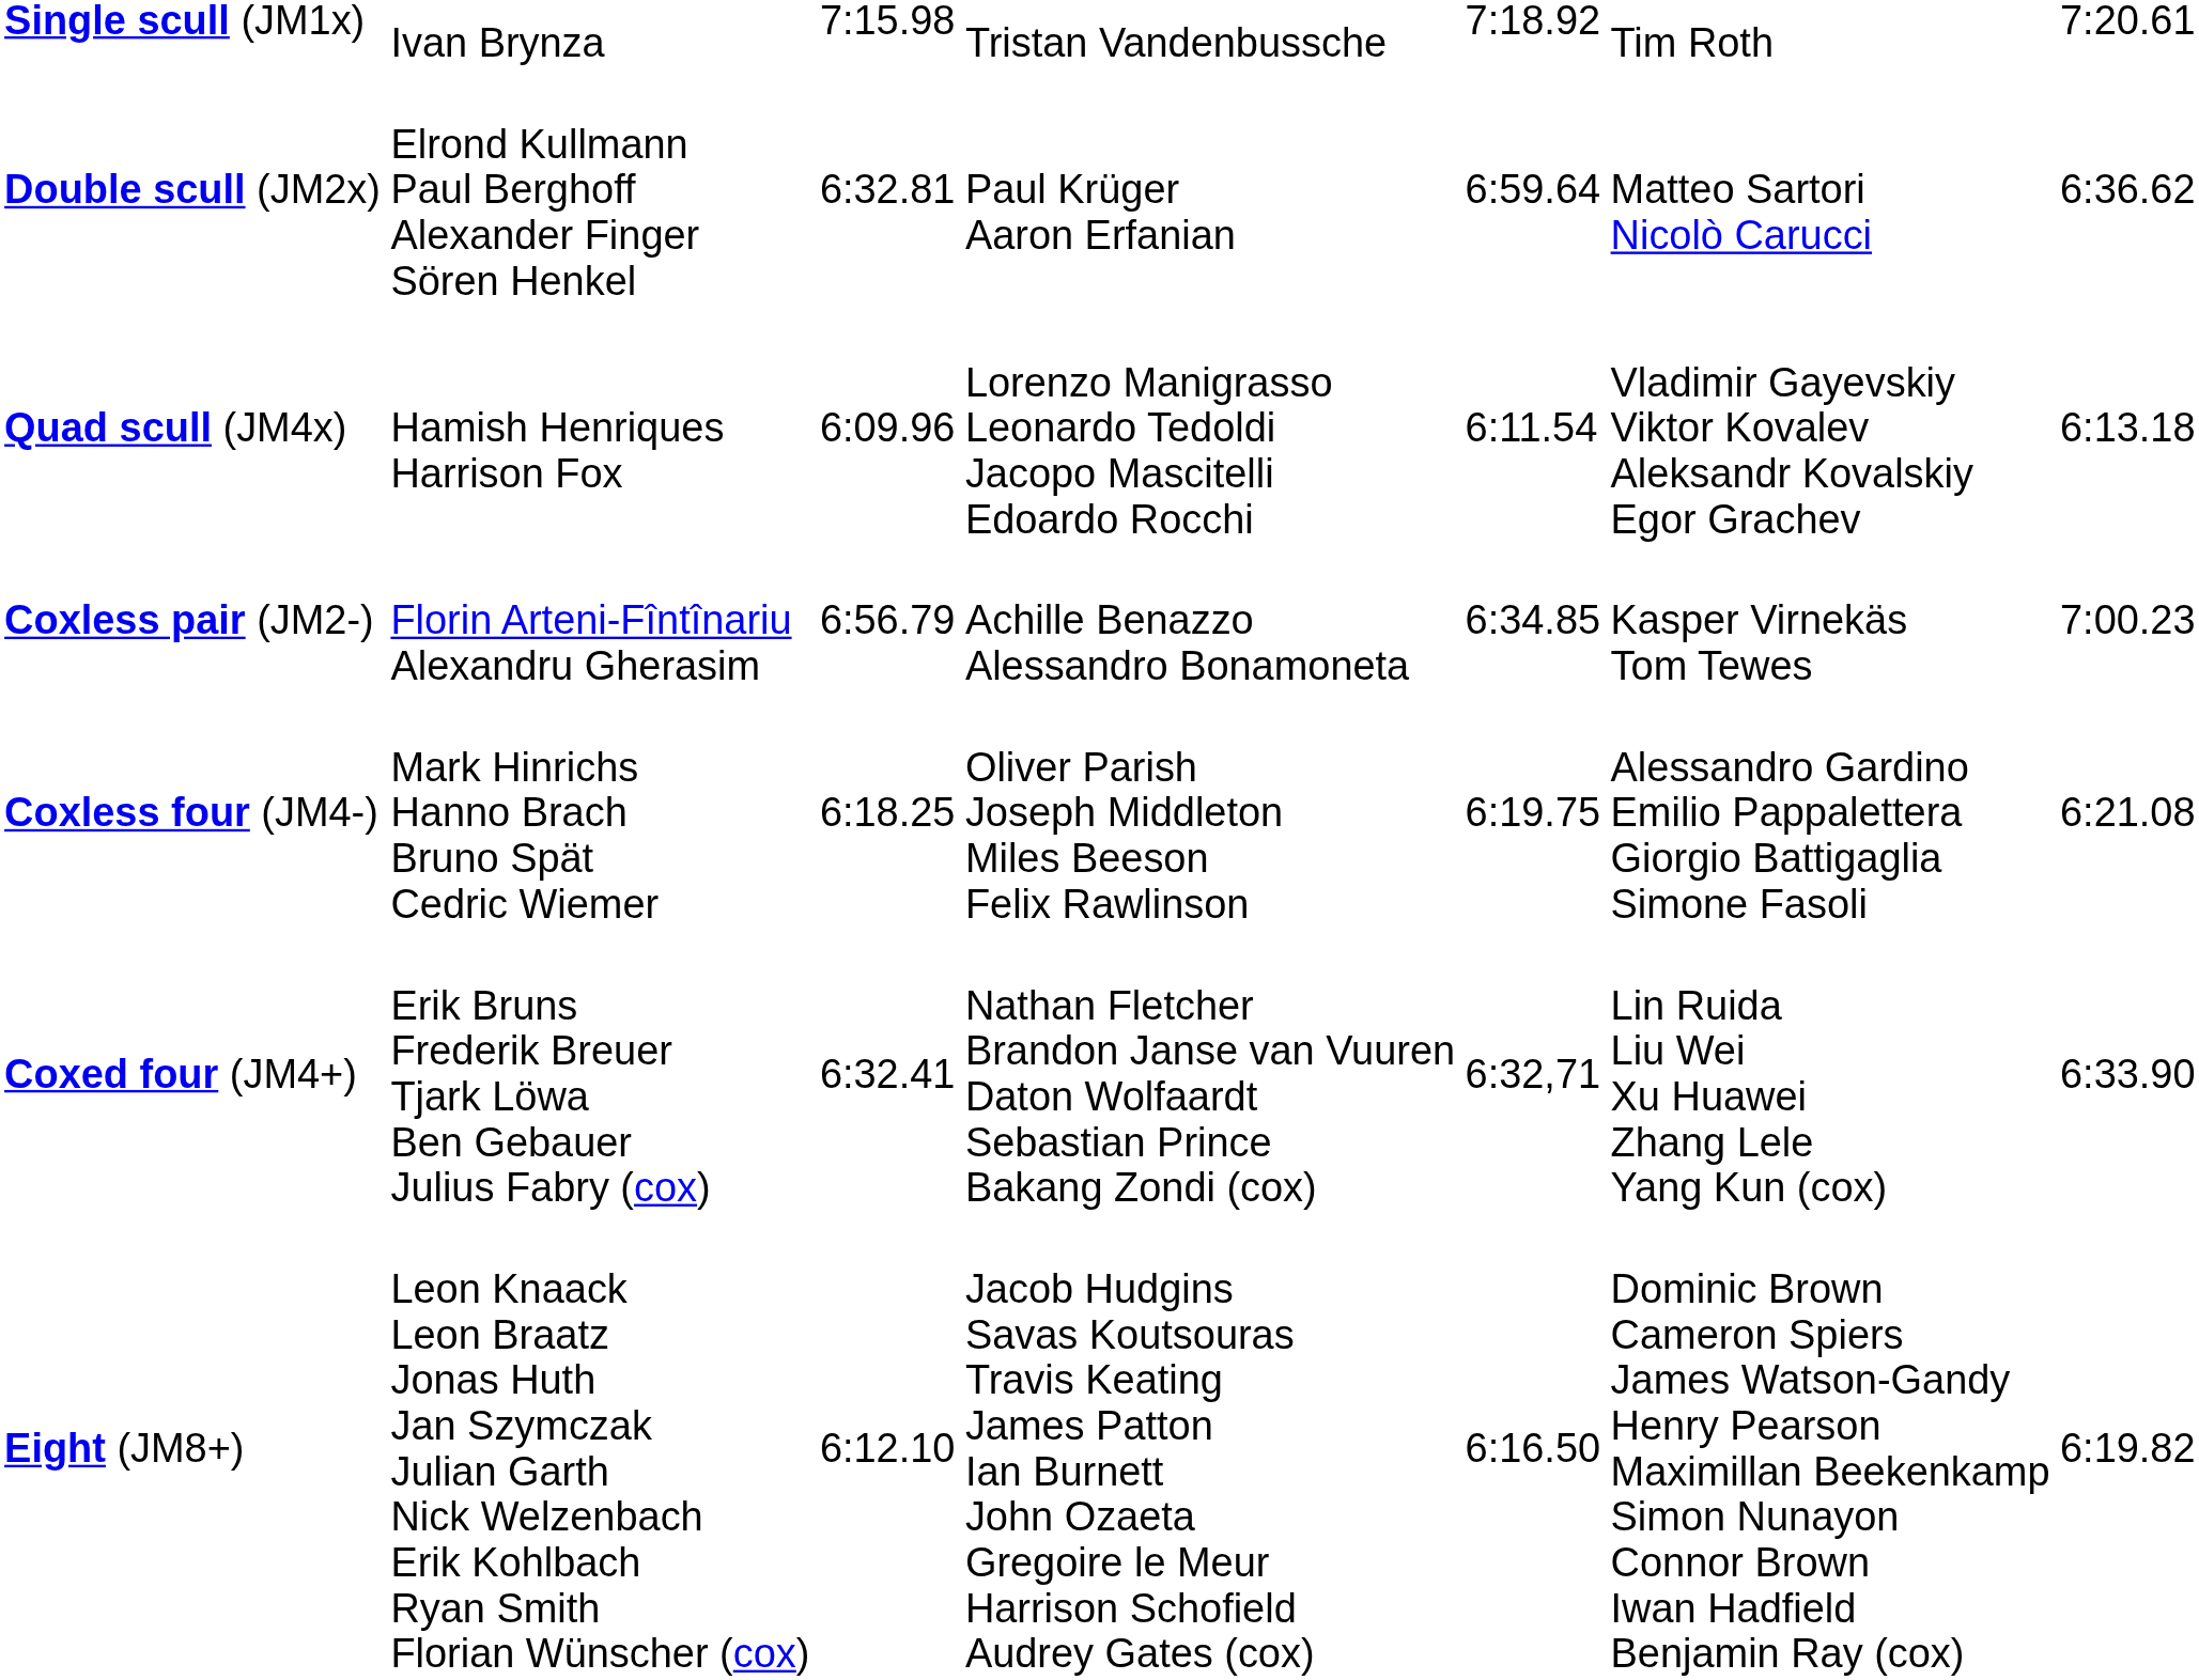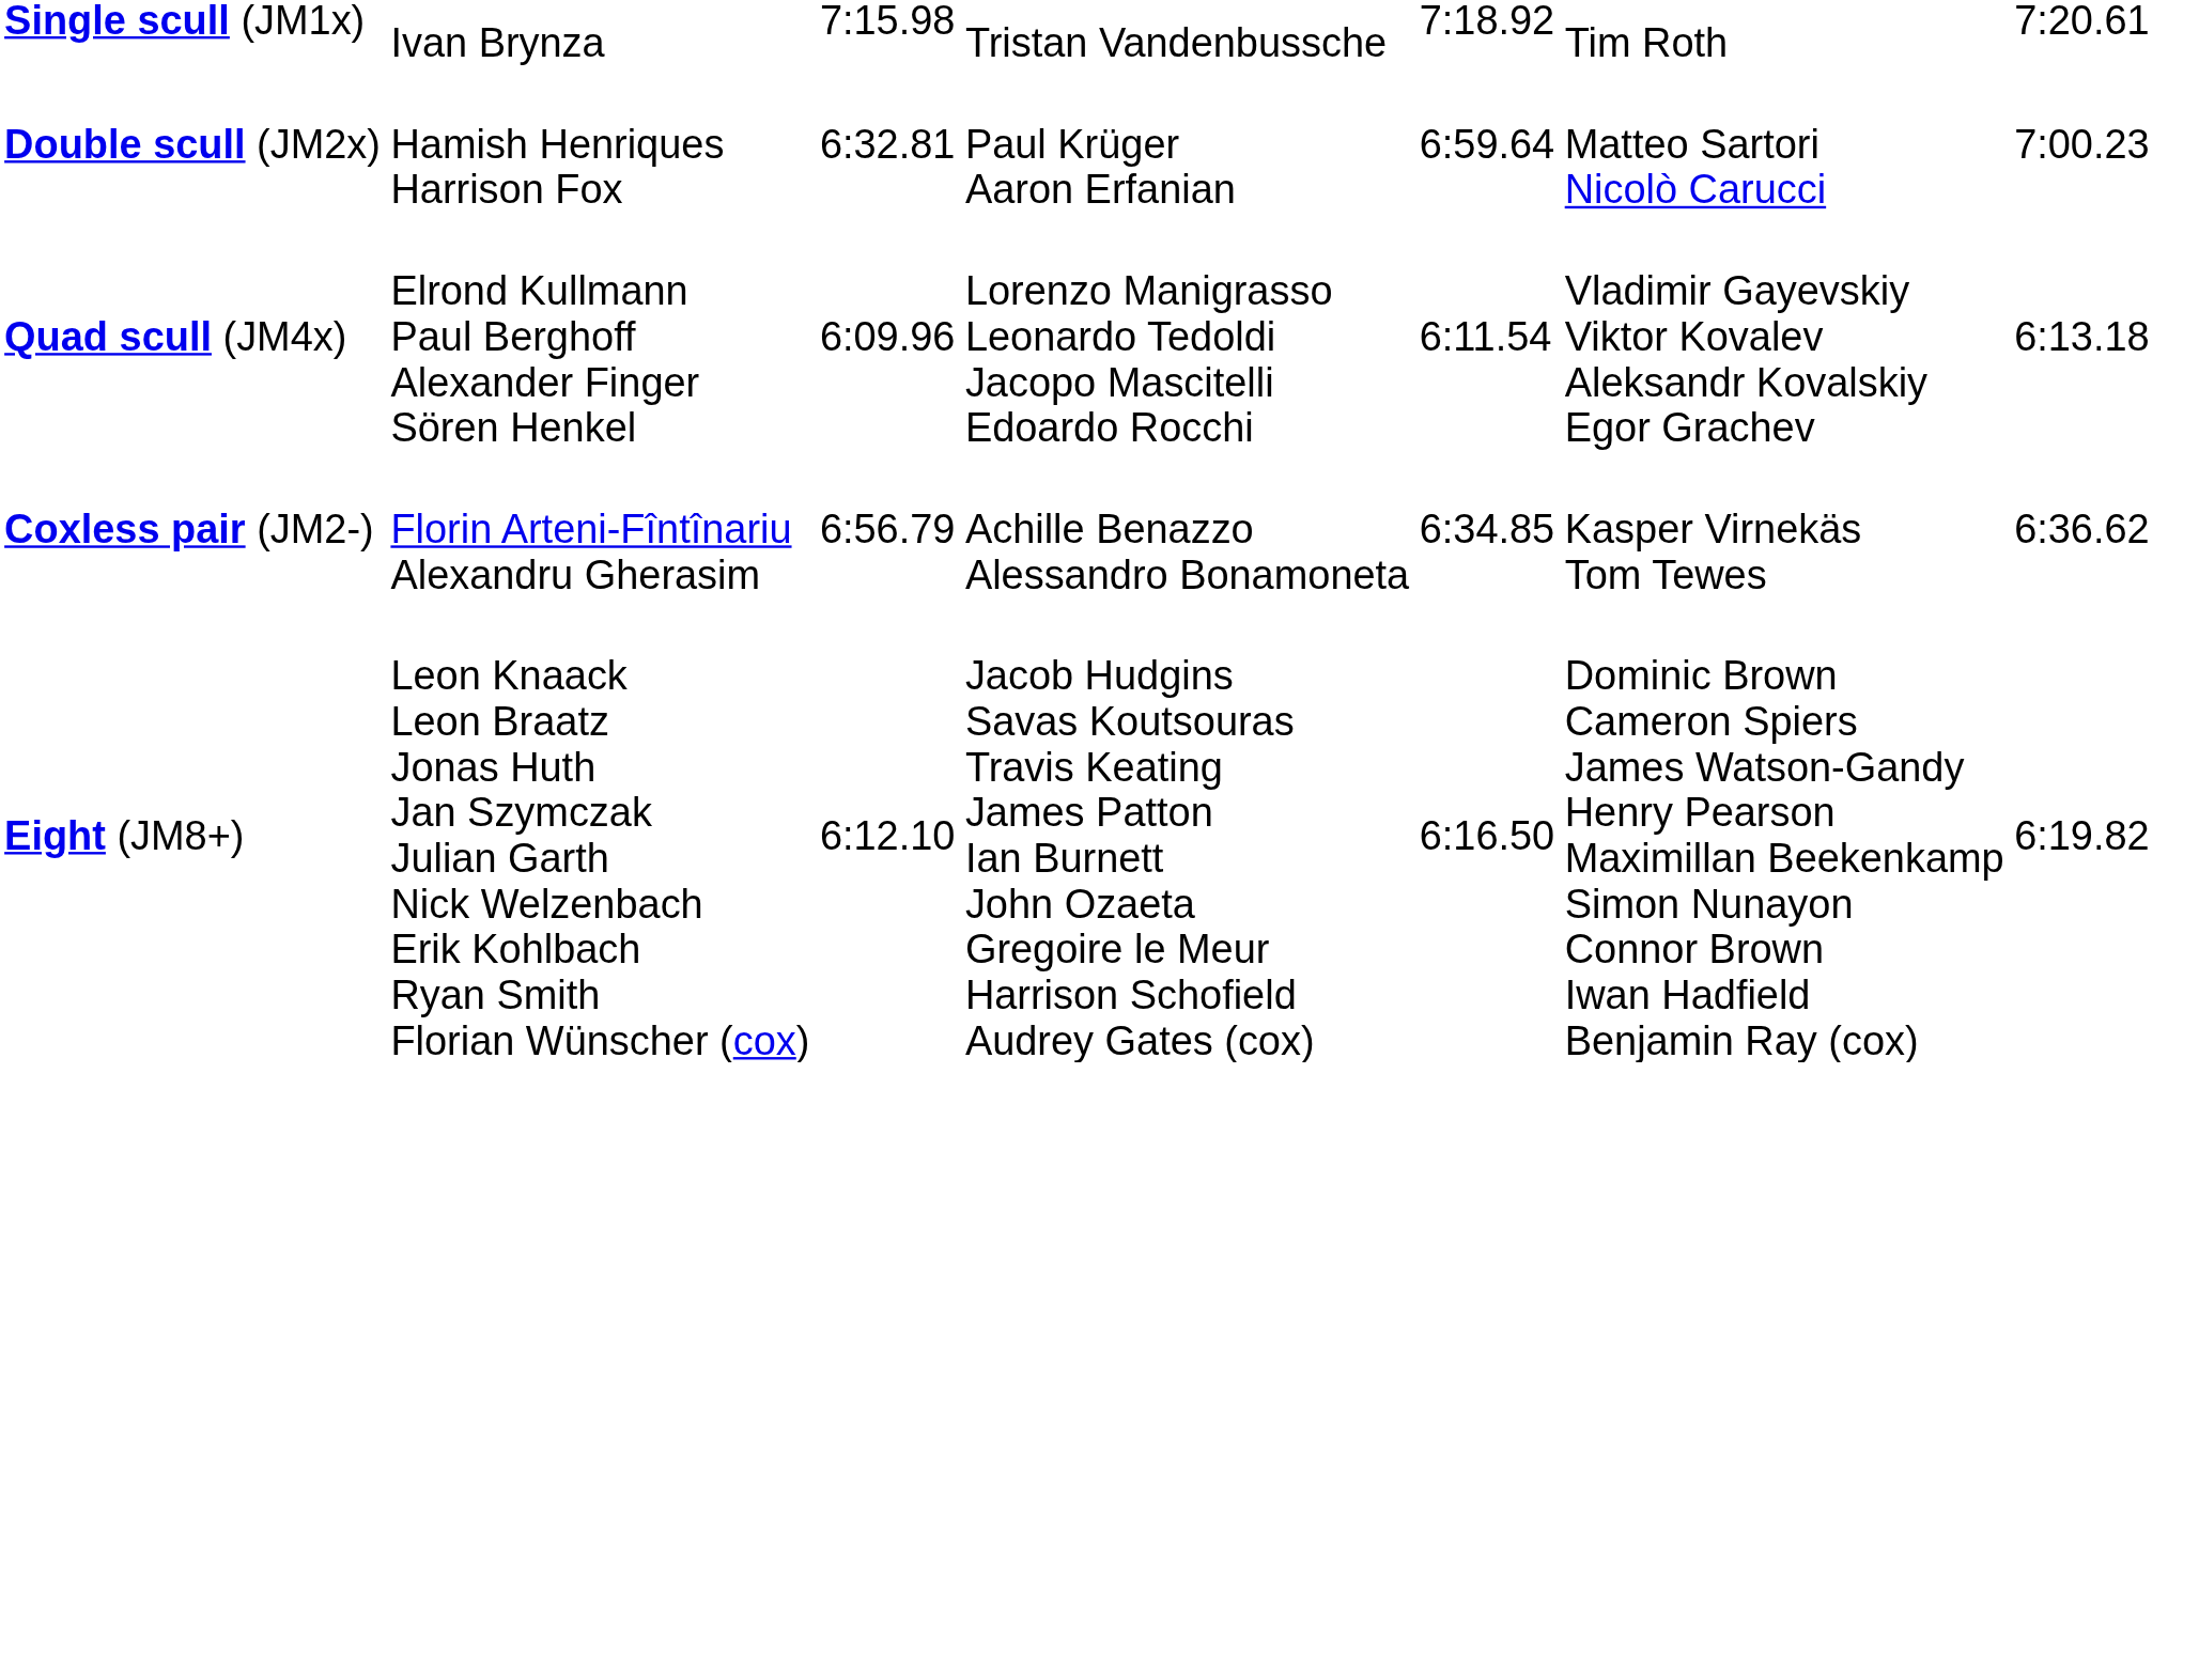Double scull (JM2x) | column 2: Elrond Kullmann Paul Berghoff Alexander Finger Sören Henkel -> Hamish Henriques Harrison Fox
Double scull (JM2x) | column 7: 6:36.62 -> 7:00.23
Quad scull (JM4x) | column 2: Hamish Henriques Harrison Fox -> Elrond Kullmann Paul Berghoff Alexander Finger Sören Henkel
Coxless pair (JM2-) | column 7: 7:00.23 -> 6:36.62
- row: Coxless four (JM4-) | Mark Hinrichs Hanno Brach Bruno Spät Cedric Wiemer | 6:18.25 | Oliver Parish Joseph Middleton Miles Beeson Felix Rawlinson | 6:19.75 | Alessandro Gardino Emilio Pappalettera Giorgio Battigaglia Simone Fasoli | 6:21.08
- row: Coxed four (JM4+) | Erik Bruns Frederik Breuer Tjark Löwa Ben Gebauer Julius Fabry (cox) | 6:32.41 | Nathan Fletcher Brandon Janse van Vuuren Daton Wolfaardt Sebastian Prince Bakang Zondi (cox) | 6:32,71 | Lin Ruida Liu Wei Xu Huawei Zhang Lele Yang Kun (cox) | 6:33.90
